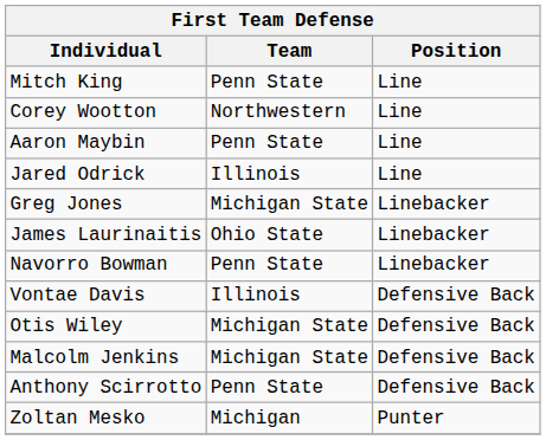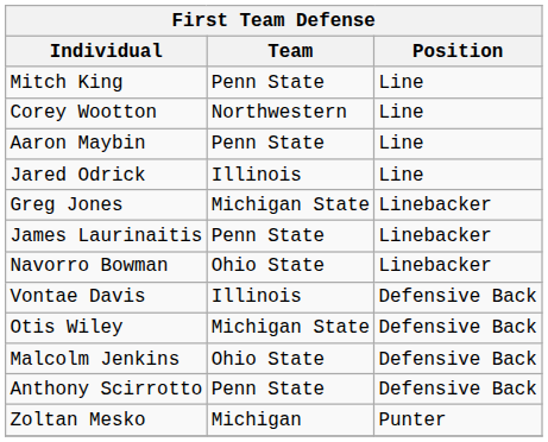James Laurinaitis | Team: Ohio State -> Penn State
Navorro Bowman | Team: Penn State -> Ohio State
Malcolm Jenkins | Team: Michigan State -> Ohio State
